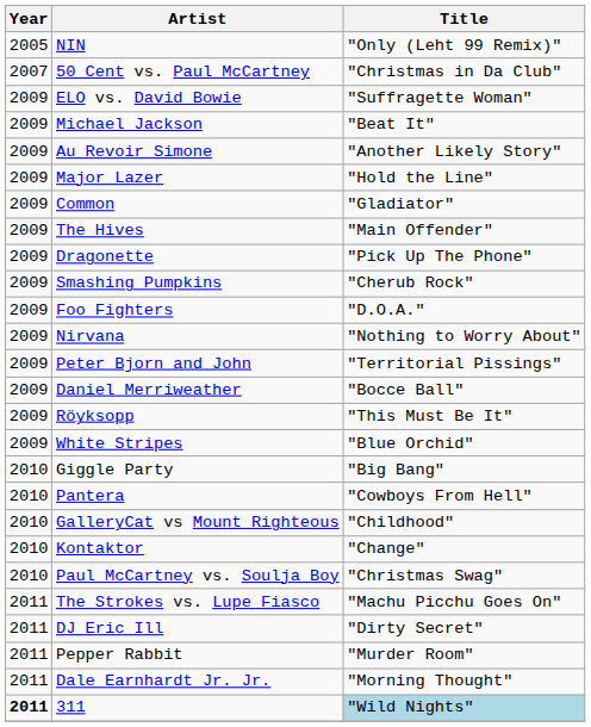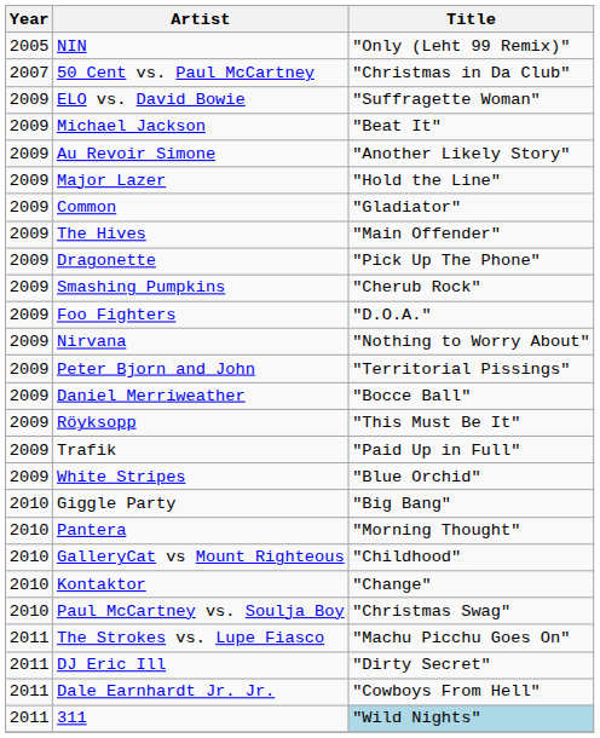+ row: 2009 | Trafik | "Paid Up in Full"
Pantera | Title: "Cowboys From Hell" -> "Morning Thought"
- row: 2011 | Pepper Rabbit | "Murder Room"
Dale Earnhardt Jr. Jr. | Title: "Morning Thought" -> "Cowboys From Hell"
311 | Year: bold -> normal
